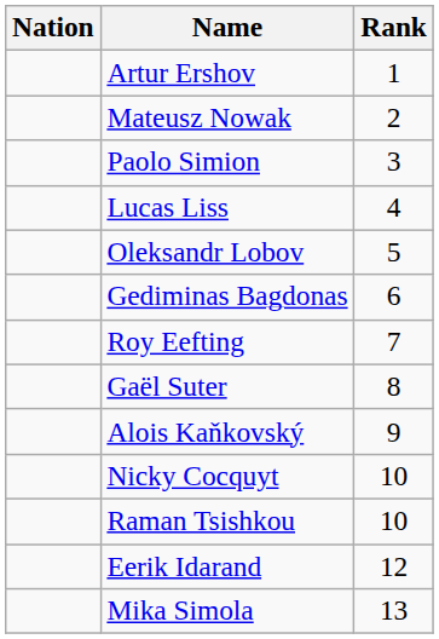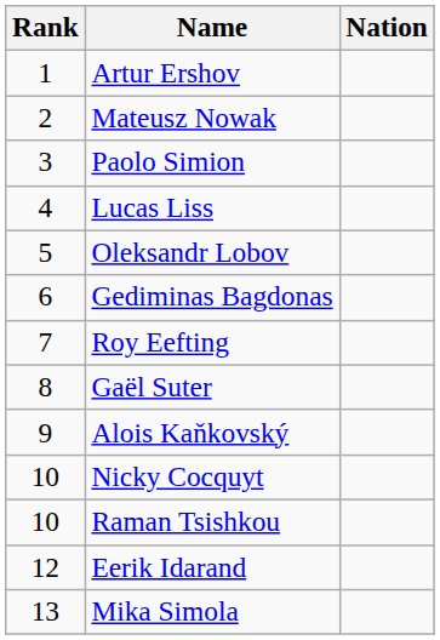columns swapped: Rank <-> Nation
